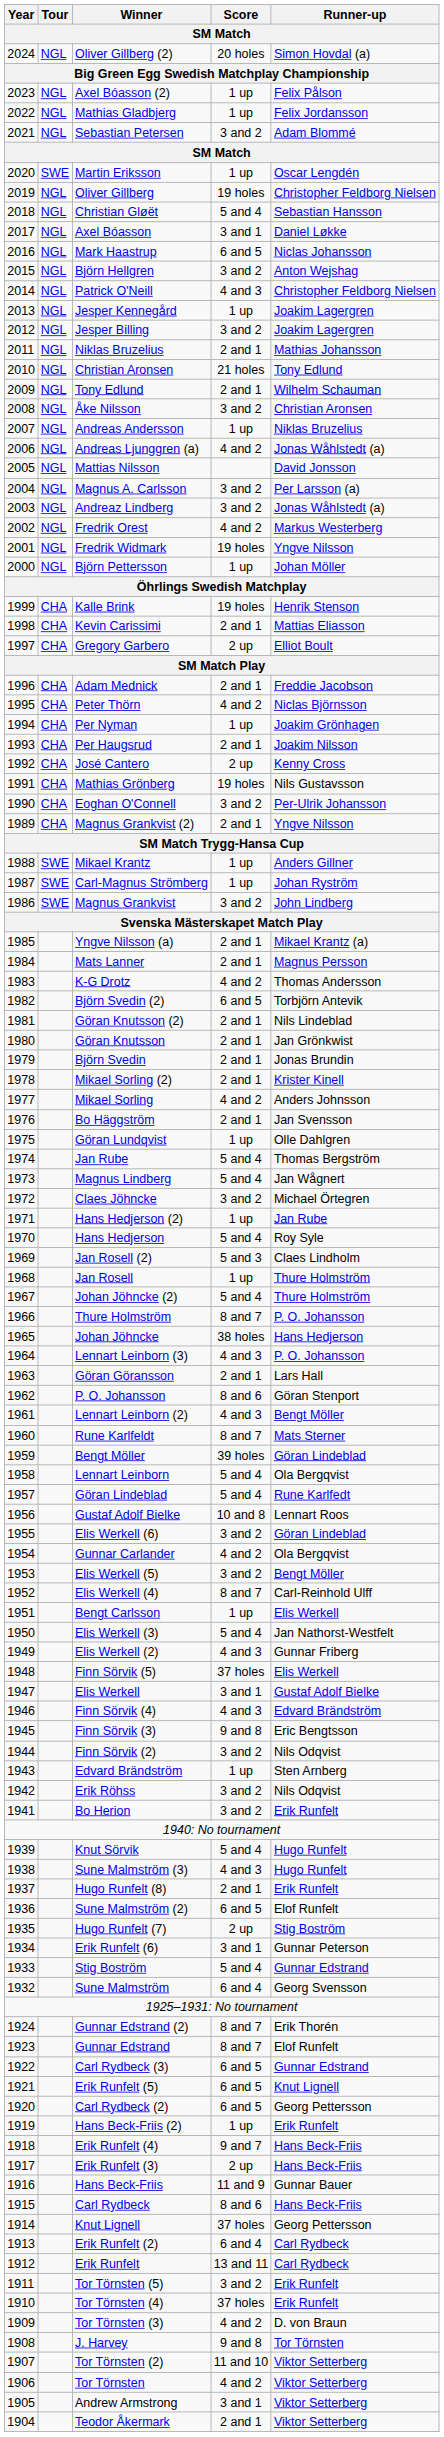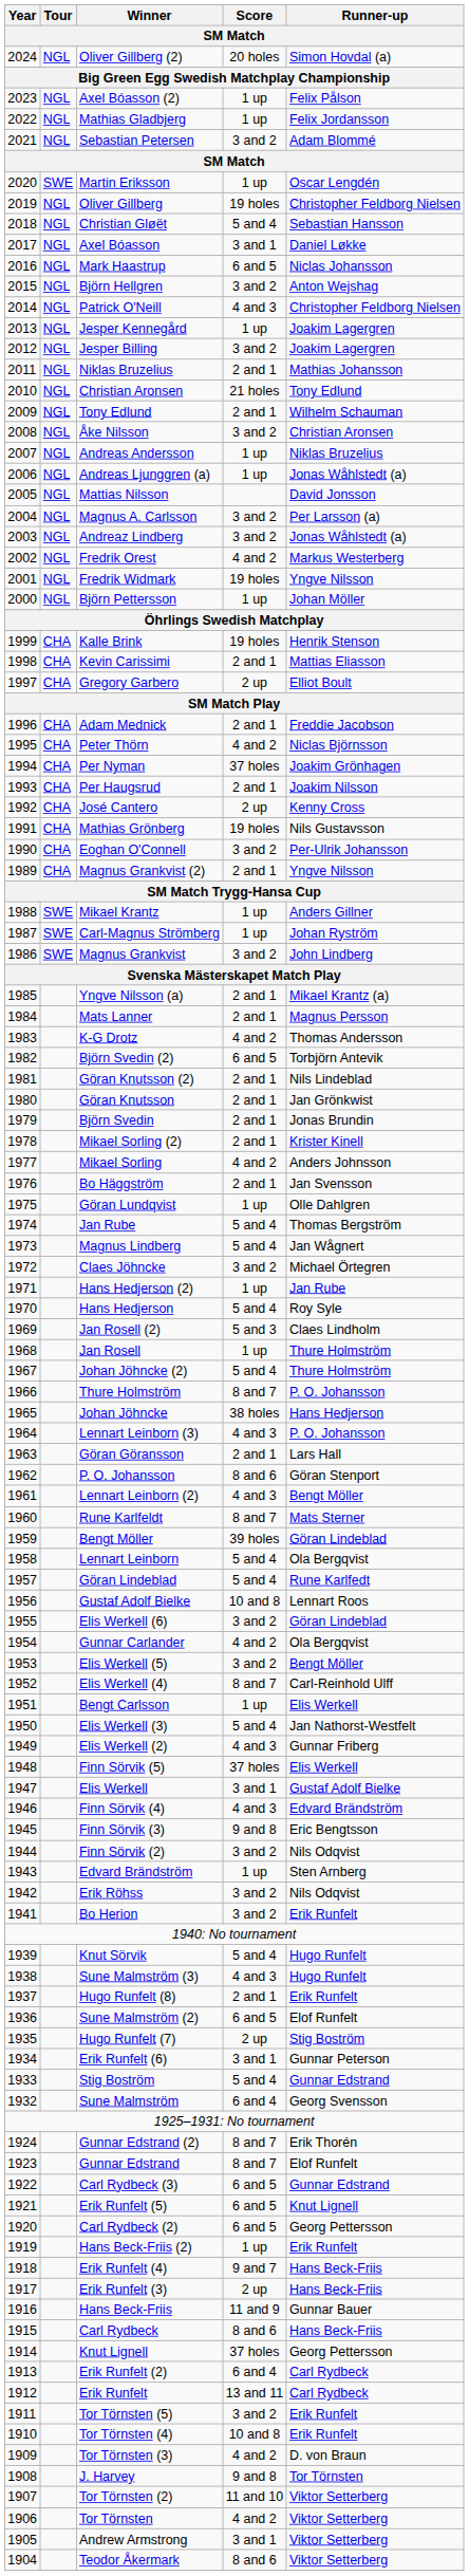Andreas Ljunggren (a) | Score: 4 and 2 -> 1 up
Per Nyman | Score: 1 up -> 37 holes
Tor Törnsten (4) | Score: 37 holes -> 10 and 8
Teodor Åkermark | Score: 2 and 1 -> 8 and 6
